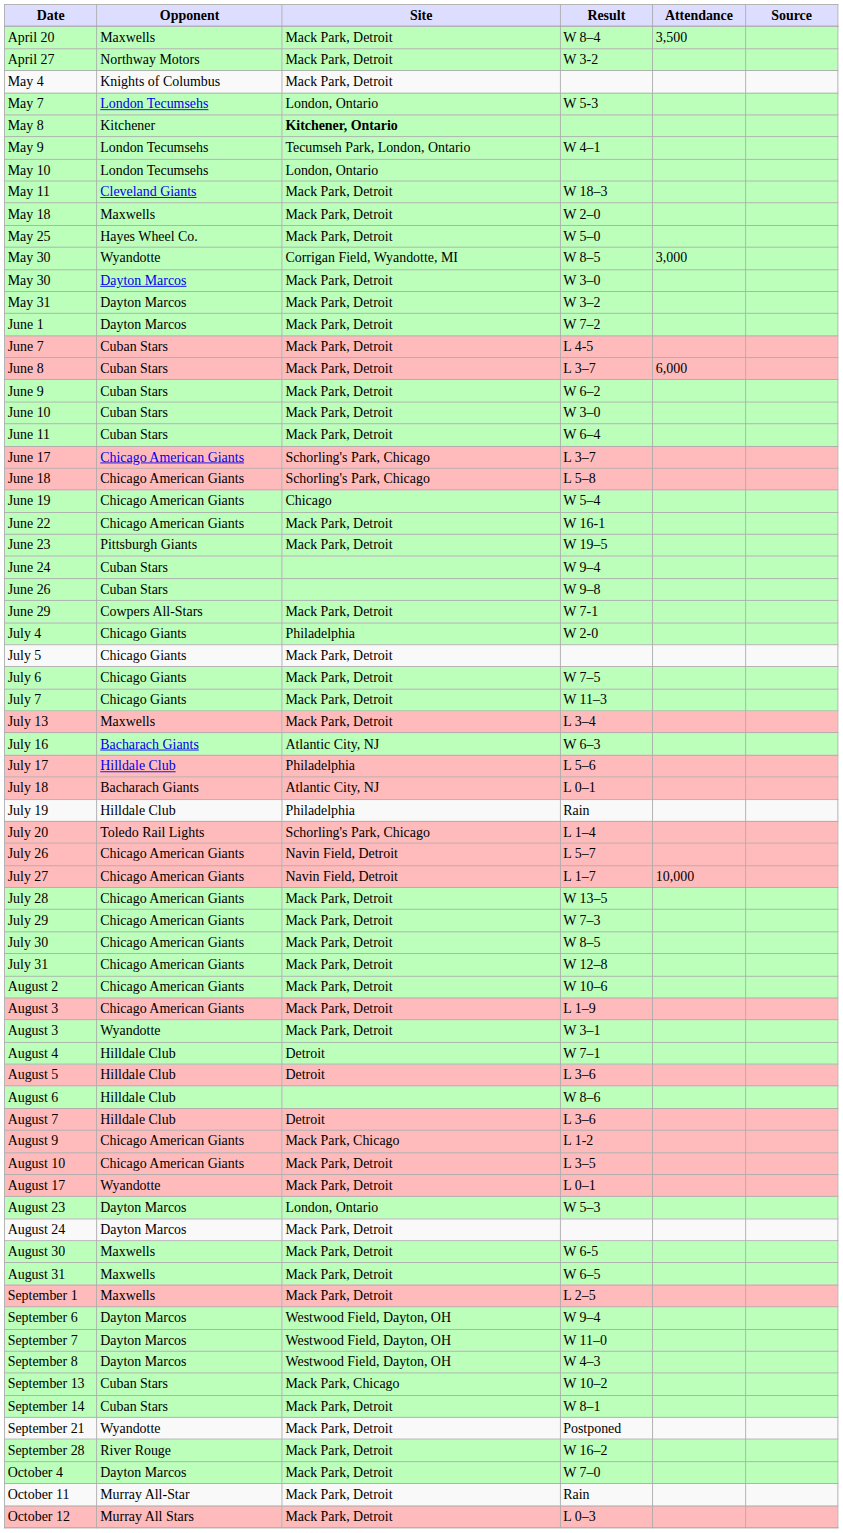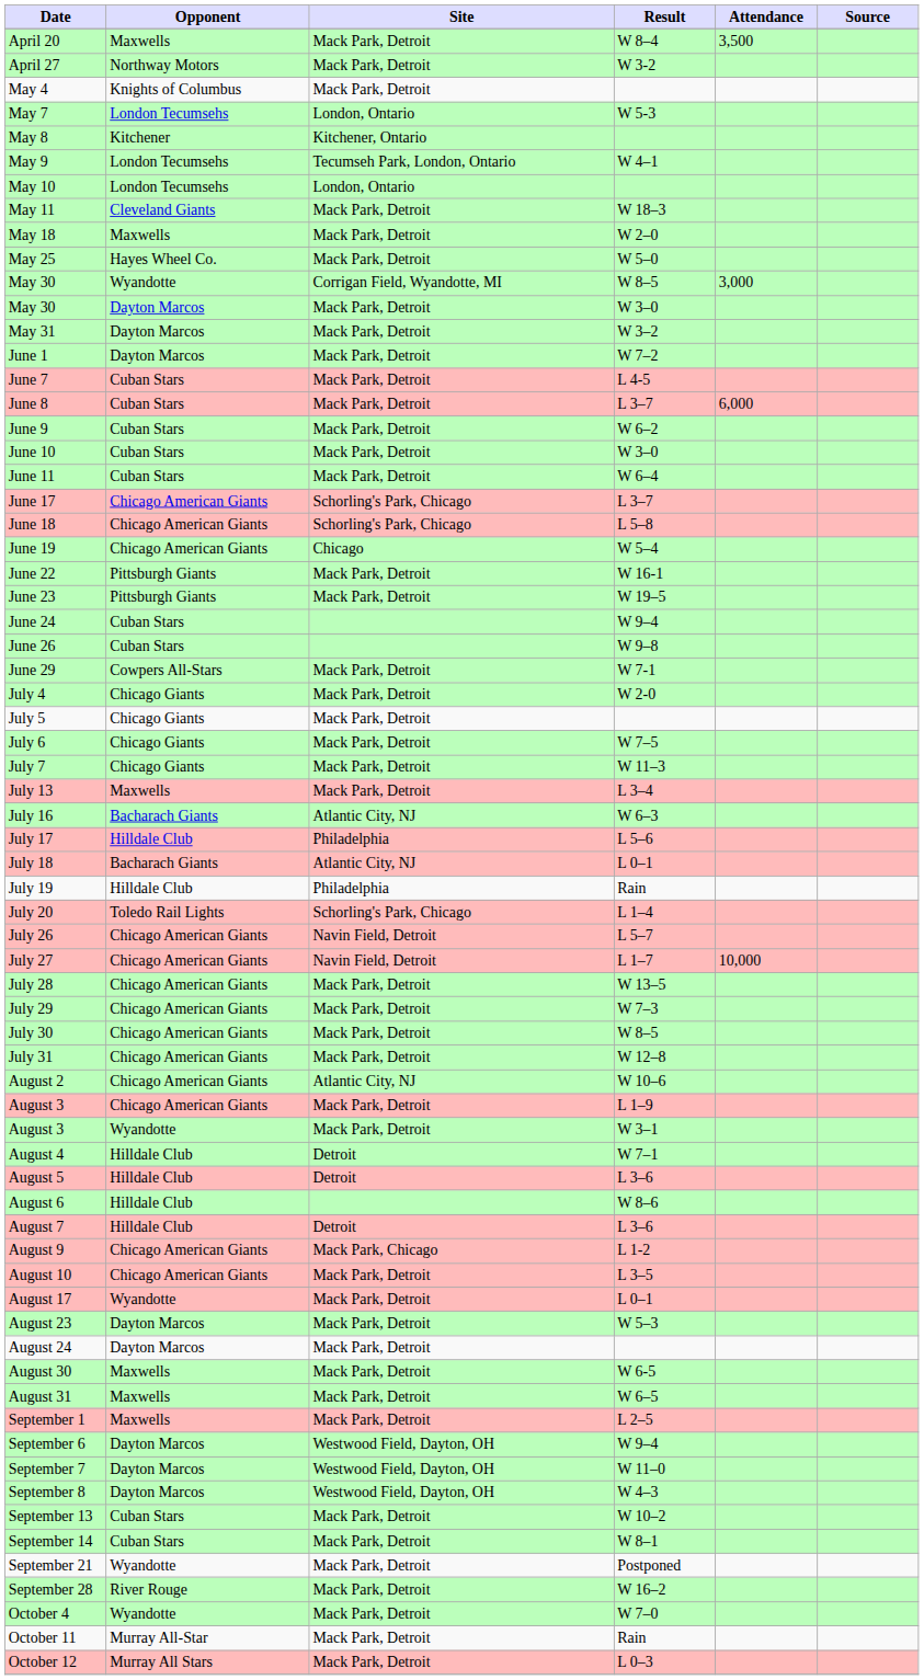May 8 | Site: bold -> normal
June 22 | Opponent: Chicago American Giants -> Pittsburgh Giants
July 4 | Site: Philadelphia -> Mack Park, Detroit
August 2 | Site: Mack Park, Detroit -> Atlantic City, NJ
August 23 | Site: London, Ontario -> Mack Park, Detroit
September 13 | Site: Mack Park, Chicago -> Mack Park, Detroit
October 4 | Opponent: Dayton Marcos -> Wyandotte
